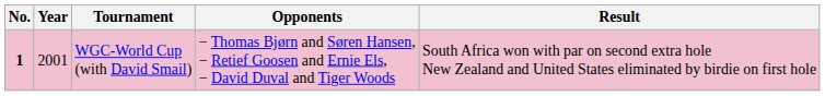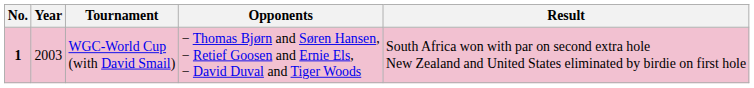WGC-World Cup (with David Smail) | Year: 2001 -> 2003
